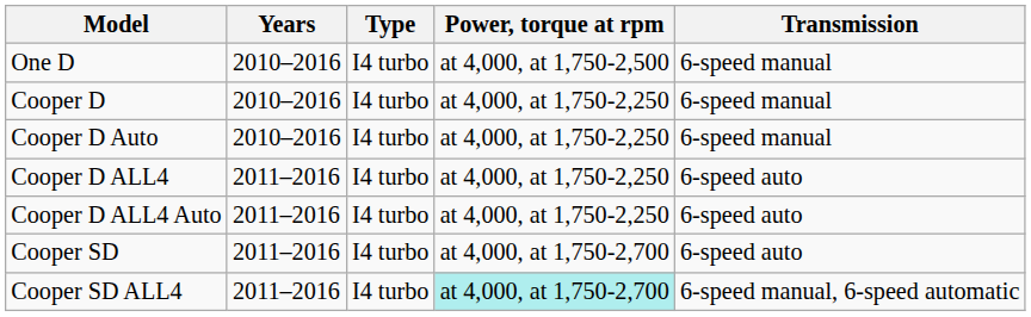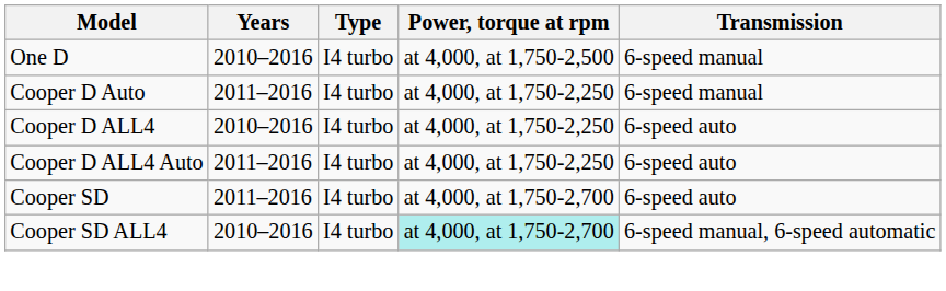- row: Cooper D | 2010–2016 | I4 turbo | at 4,000, at 1,750-2,250 | 6-speed manual
Cooper D Auto | Years: 2010–2016 -> 2011–2016
Cooper D ALL4 | Years: 2011–2016 -> 2010–2016
Cooper SD ALL4 | Years: 2011–2016 -> 2010–2016
